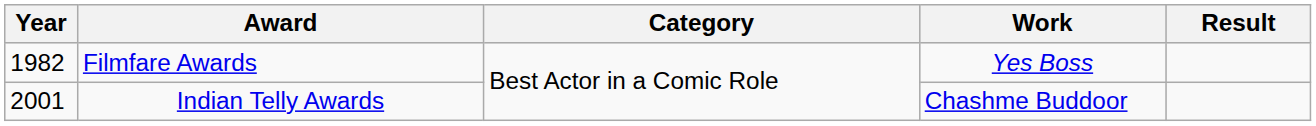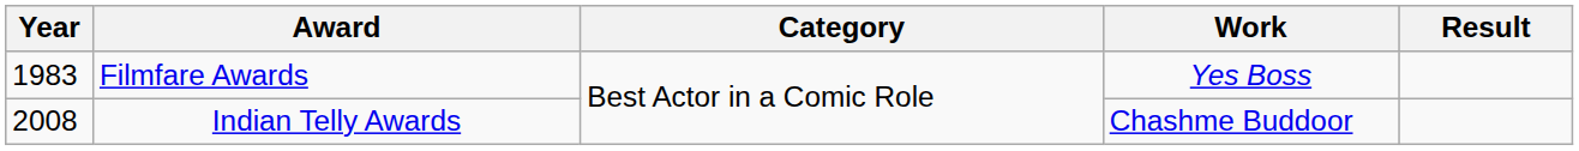Filmfare Awards | Year: 1982 -> 1983
Indian Telly Awards | Year: 2001 -> 2008
